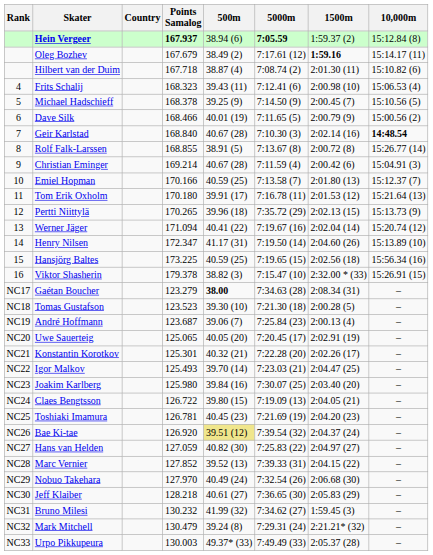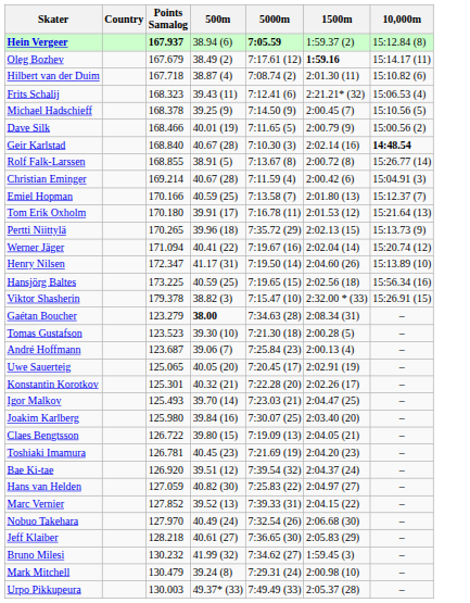- column: Rank | 4 | 5 | 6 | 7 | 8 | 9 | 10 | 11 | 12 | 13 | 14 | 15 | 16 | NC17 | NC18 | NC19 | NC20 | NC21 | NC22 | NC23 | NC24 | NC25 | NC26 | NC27 | NC28 | NC29 | NC30 | NC31 | NC32 | NC33
Frits Schalij | 1500m: 2:00.98 (10) -> 2:21.21* (32)
Bae Ki-tae | 500m: khaki background -> no background
Mark Mitchell | 1500m: 2:21.21* (32) -> 2:00.98 (10)
